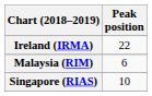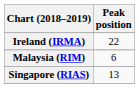Singapore (RIAS) | Peak position: 10 -> 13
